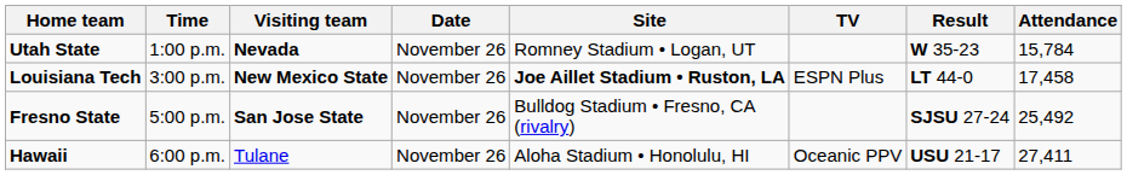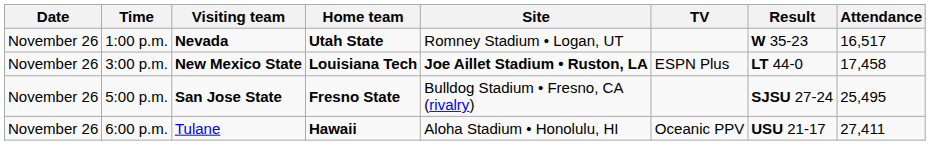columns swapped: Date <-> Home team
1:00 p.m. | Attendance: 15,784 -> 16,517
5:00 p.m. | Attendance: 25,492 -> 25,495
